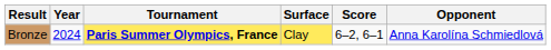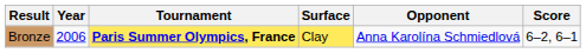columns swapped: Opponent <-> Score
Bronze | Year: 2024 -> 2006
